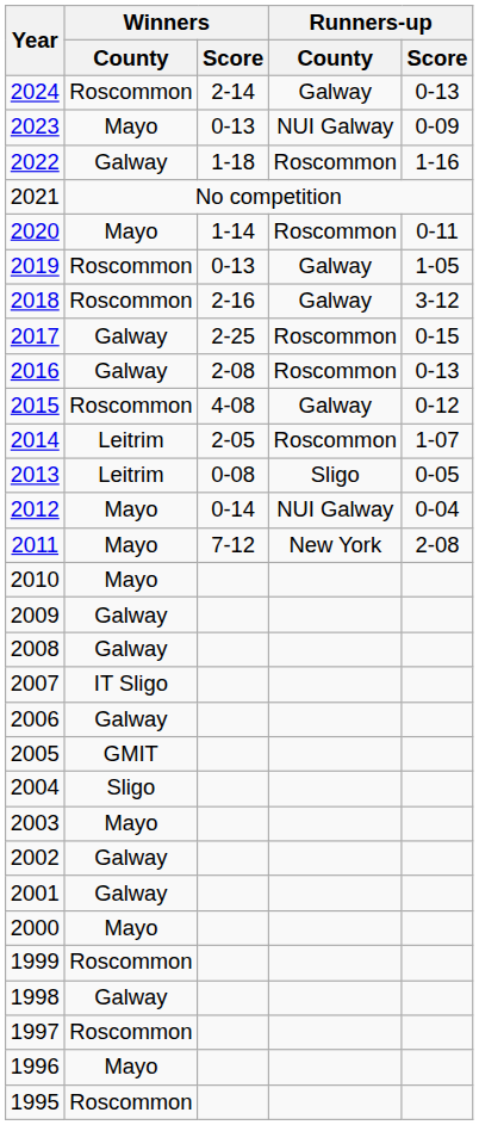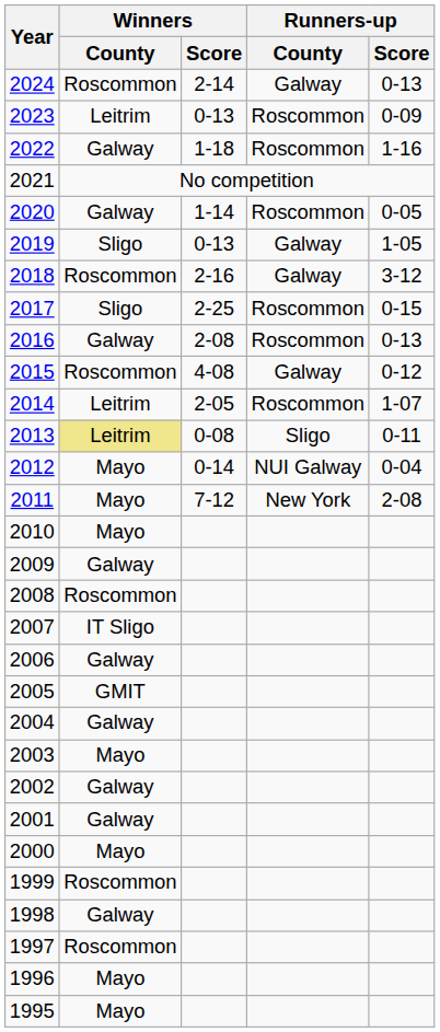2023 | Winners / County: Mayo -> Leitrim
2023 | Runners-up / County: NUI Galway -> Roscommon
2020 | Winners / County: Mayo -> Galway
2020 | Runners-up / Score: 0-11 -> 0-05
2019 | Winners / County: Roscommon -> Sligo
2017 | Winners / County: Galway -> Sligo
2013 | Winners / County: no background -> khaki background
2013 | Runners-up / Score: 0-05 -> 0-11
2008 | Winners / County: Galway -> Roscommon
2004 | Winners / County: Sligo -> Galway
1995 | Winners / County: Roscommon -> Mayo
